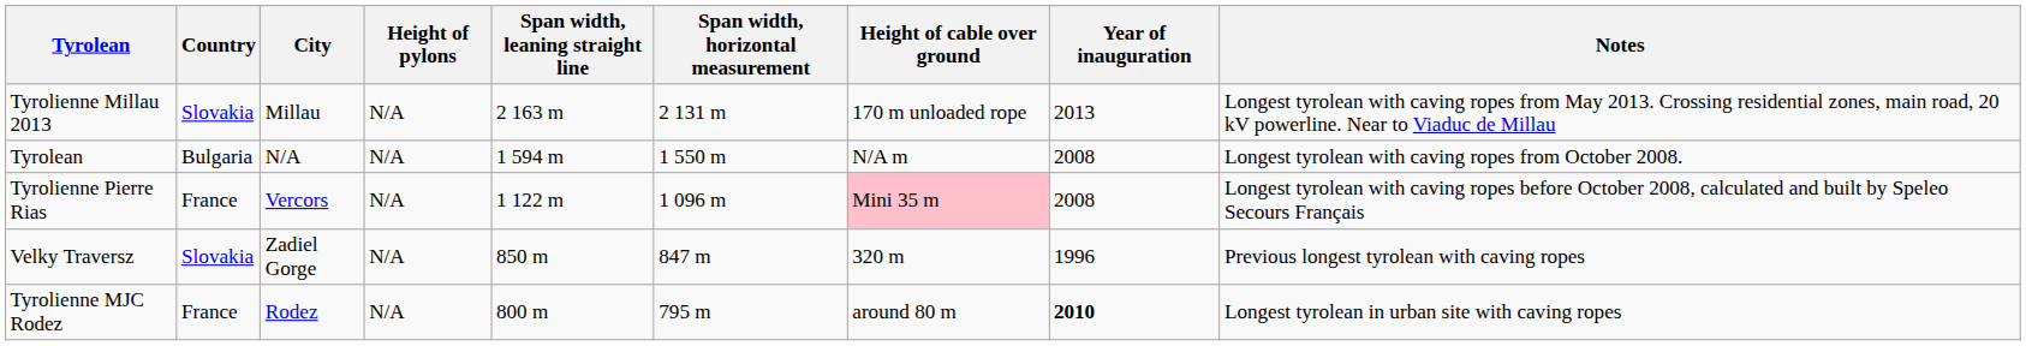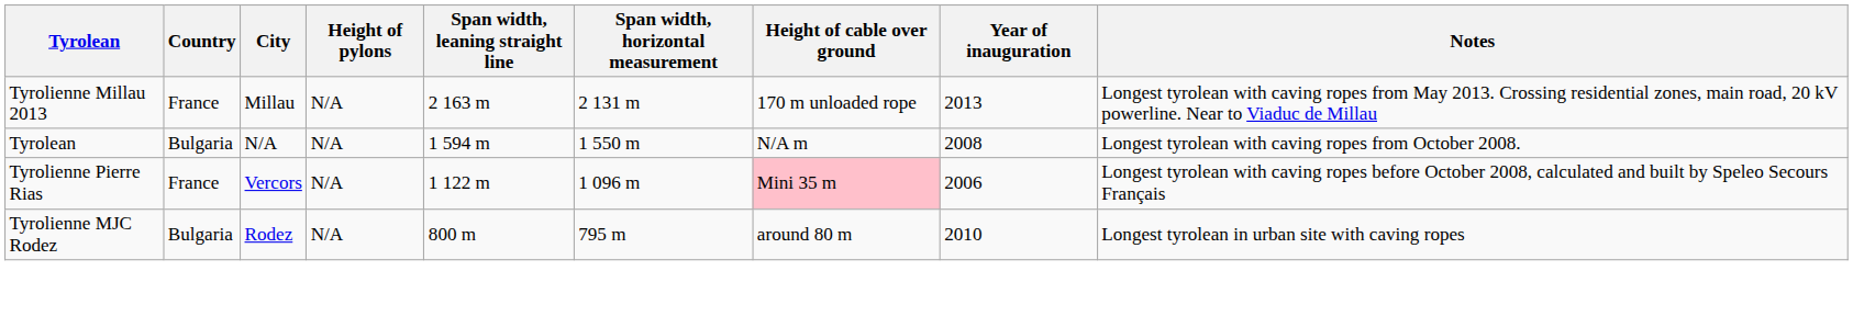Tyrolienne Millau 2013 | Country: Slovakia -> France
Tyrolienne Pierre Rias | Year of inauguration: 2008 -> 2006
- row: Velky Traversz | Slovakia | Zadiel Gorge | N/A | 850 m | 847 m | 320 m | 1996 | Previous longest tyrolean with caving ropes
Tyrolienne MJC Rodez | Country: France -> Bulgaria
Tyrolienne MJC Rodez | Year of inauguration: bold -> normal
